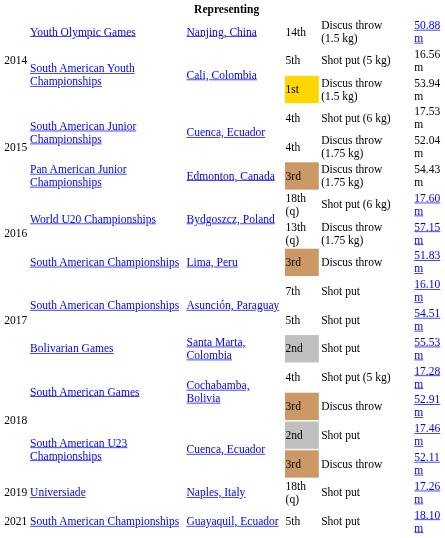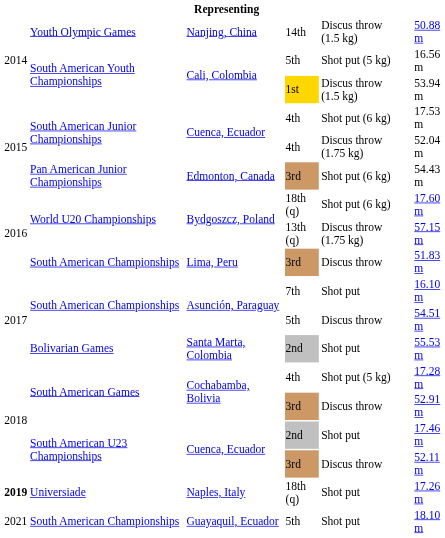Edmonton, Canada | column 5: Discus throw (1.75 kg) -> Shot put (6 kg)
Asunción, Paraguay / 5th | column 5: Shot put -> Discus throw
Naples, Italy | column 1: normal -> bold
